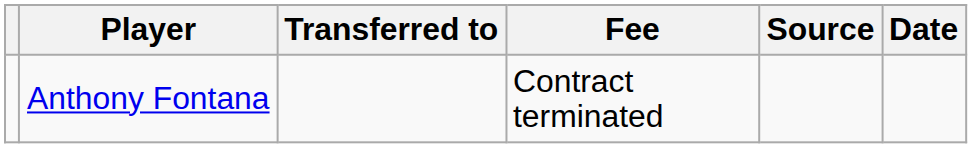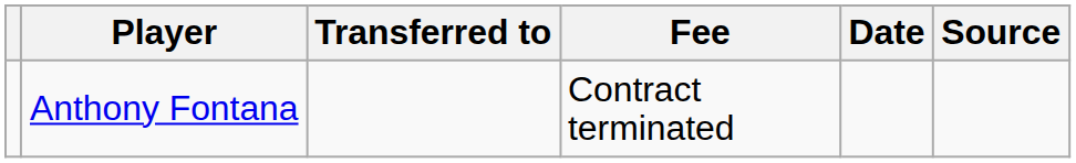columns swapped: Date <-> Source
